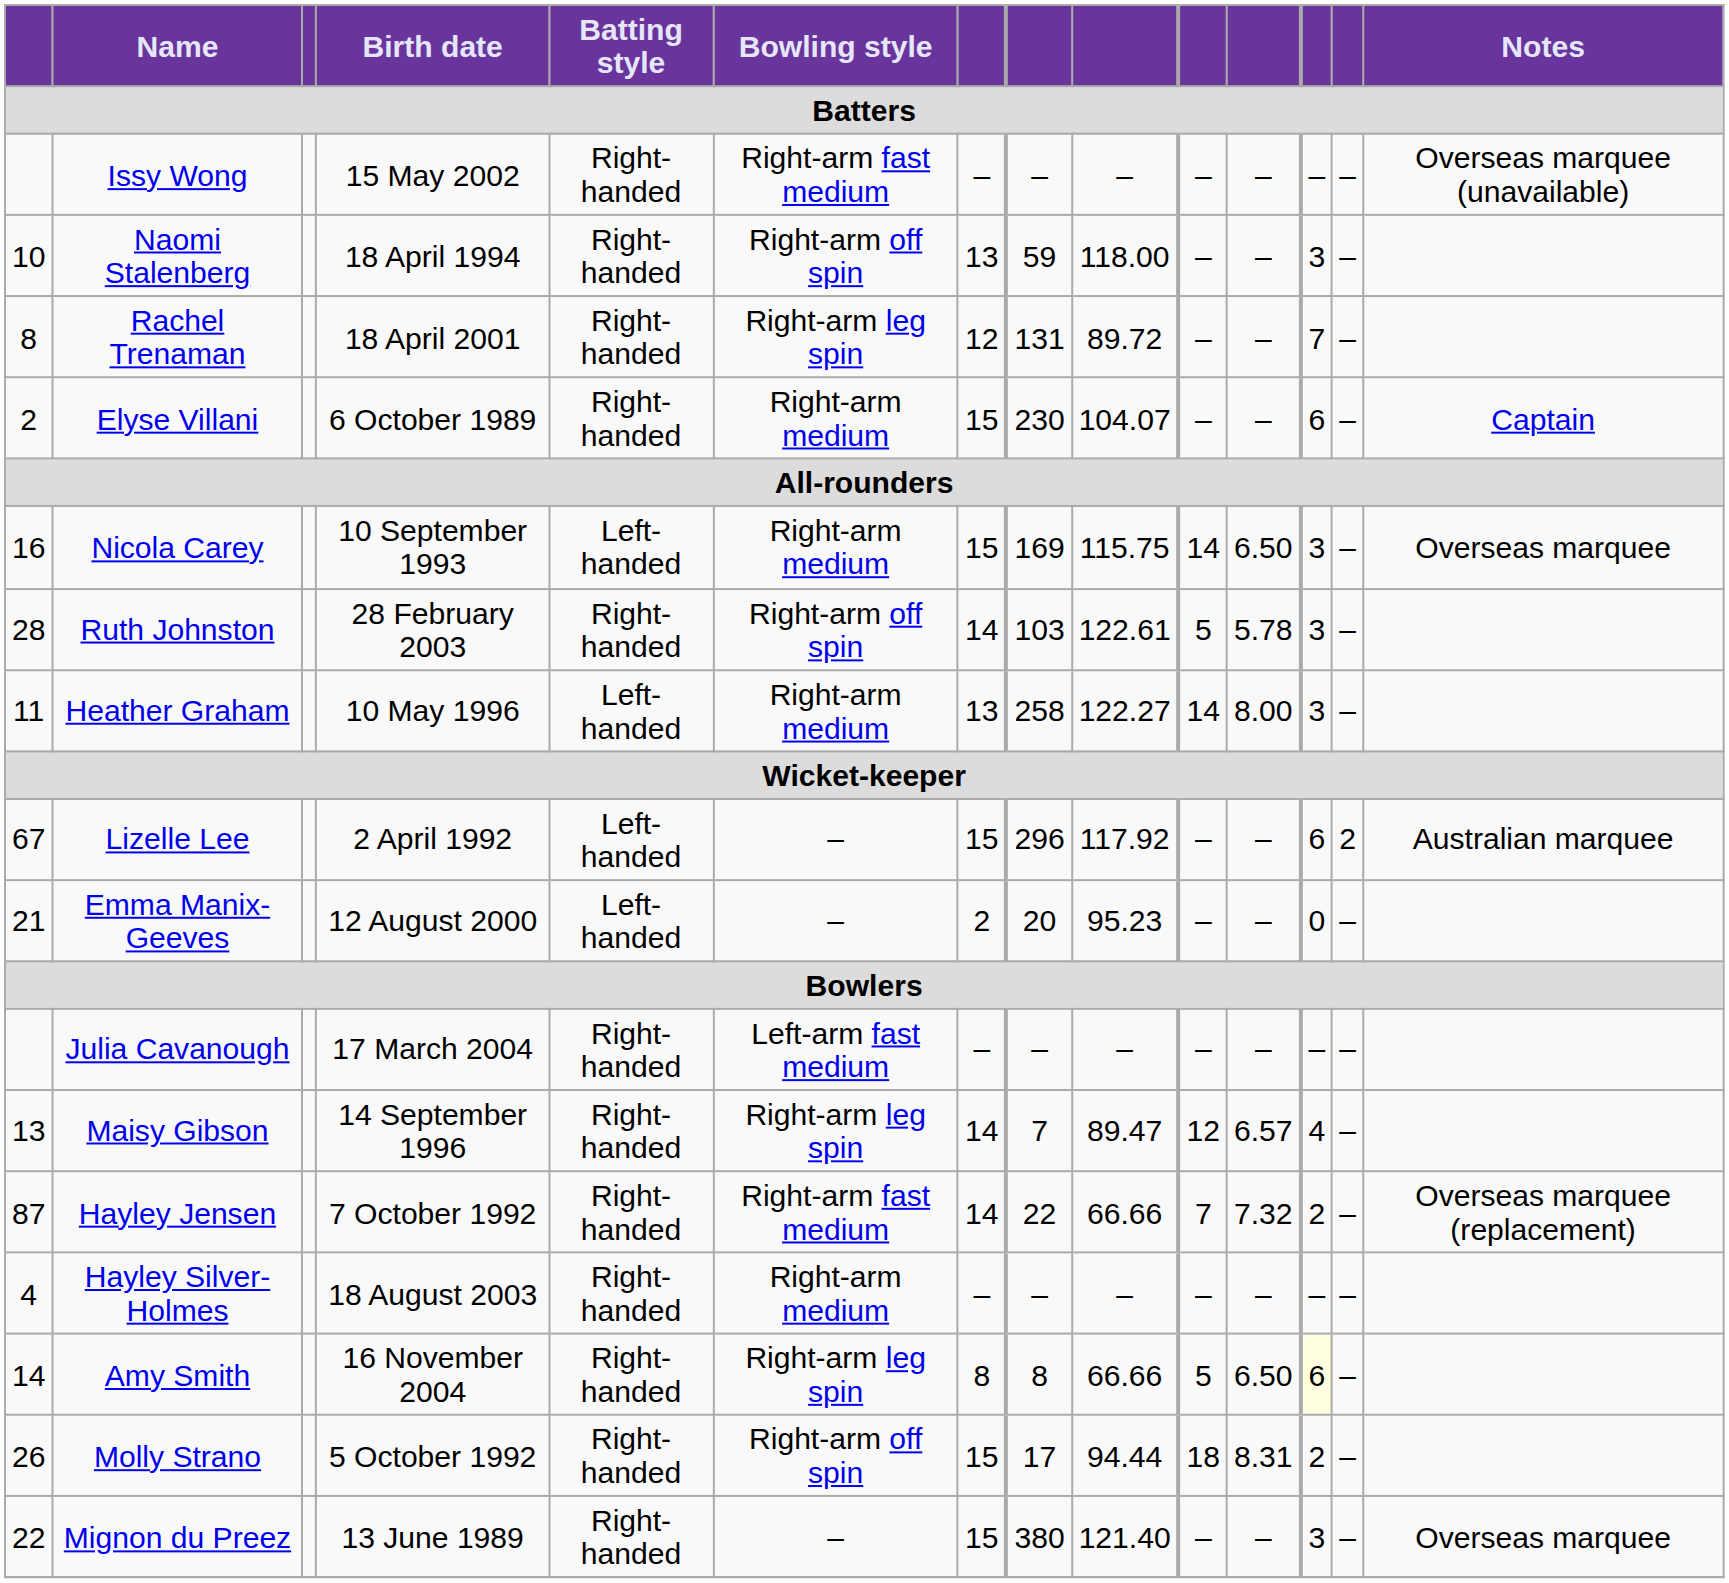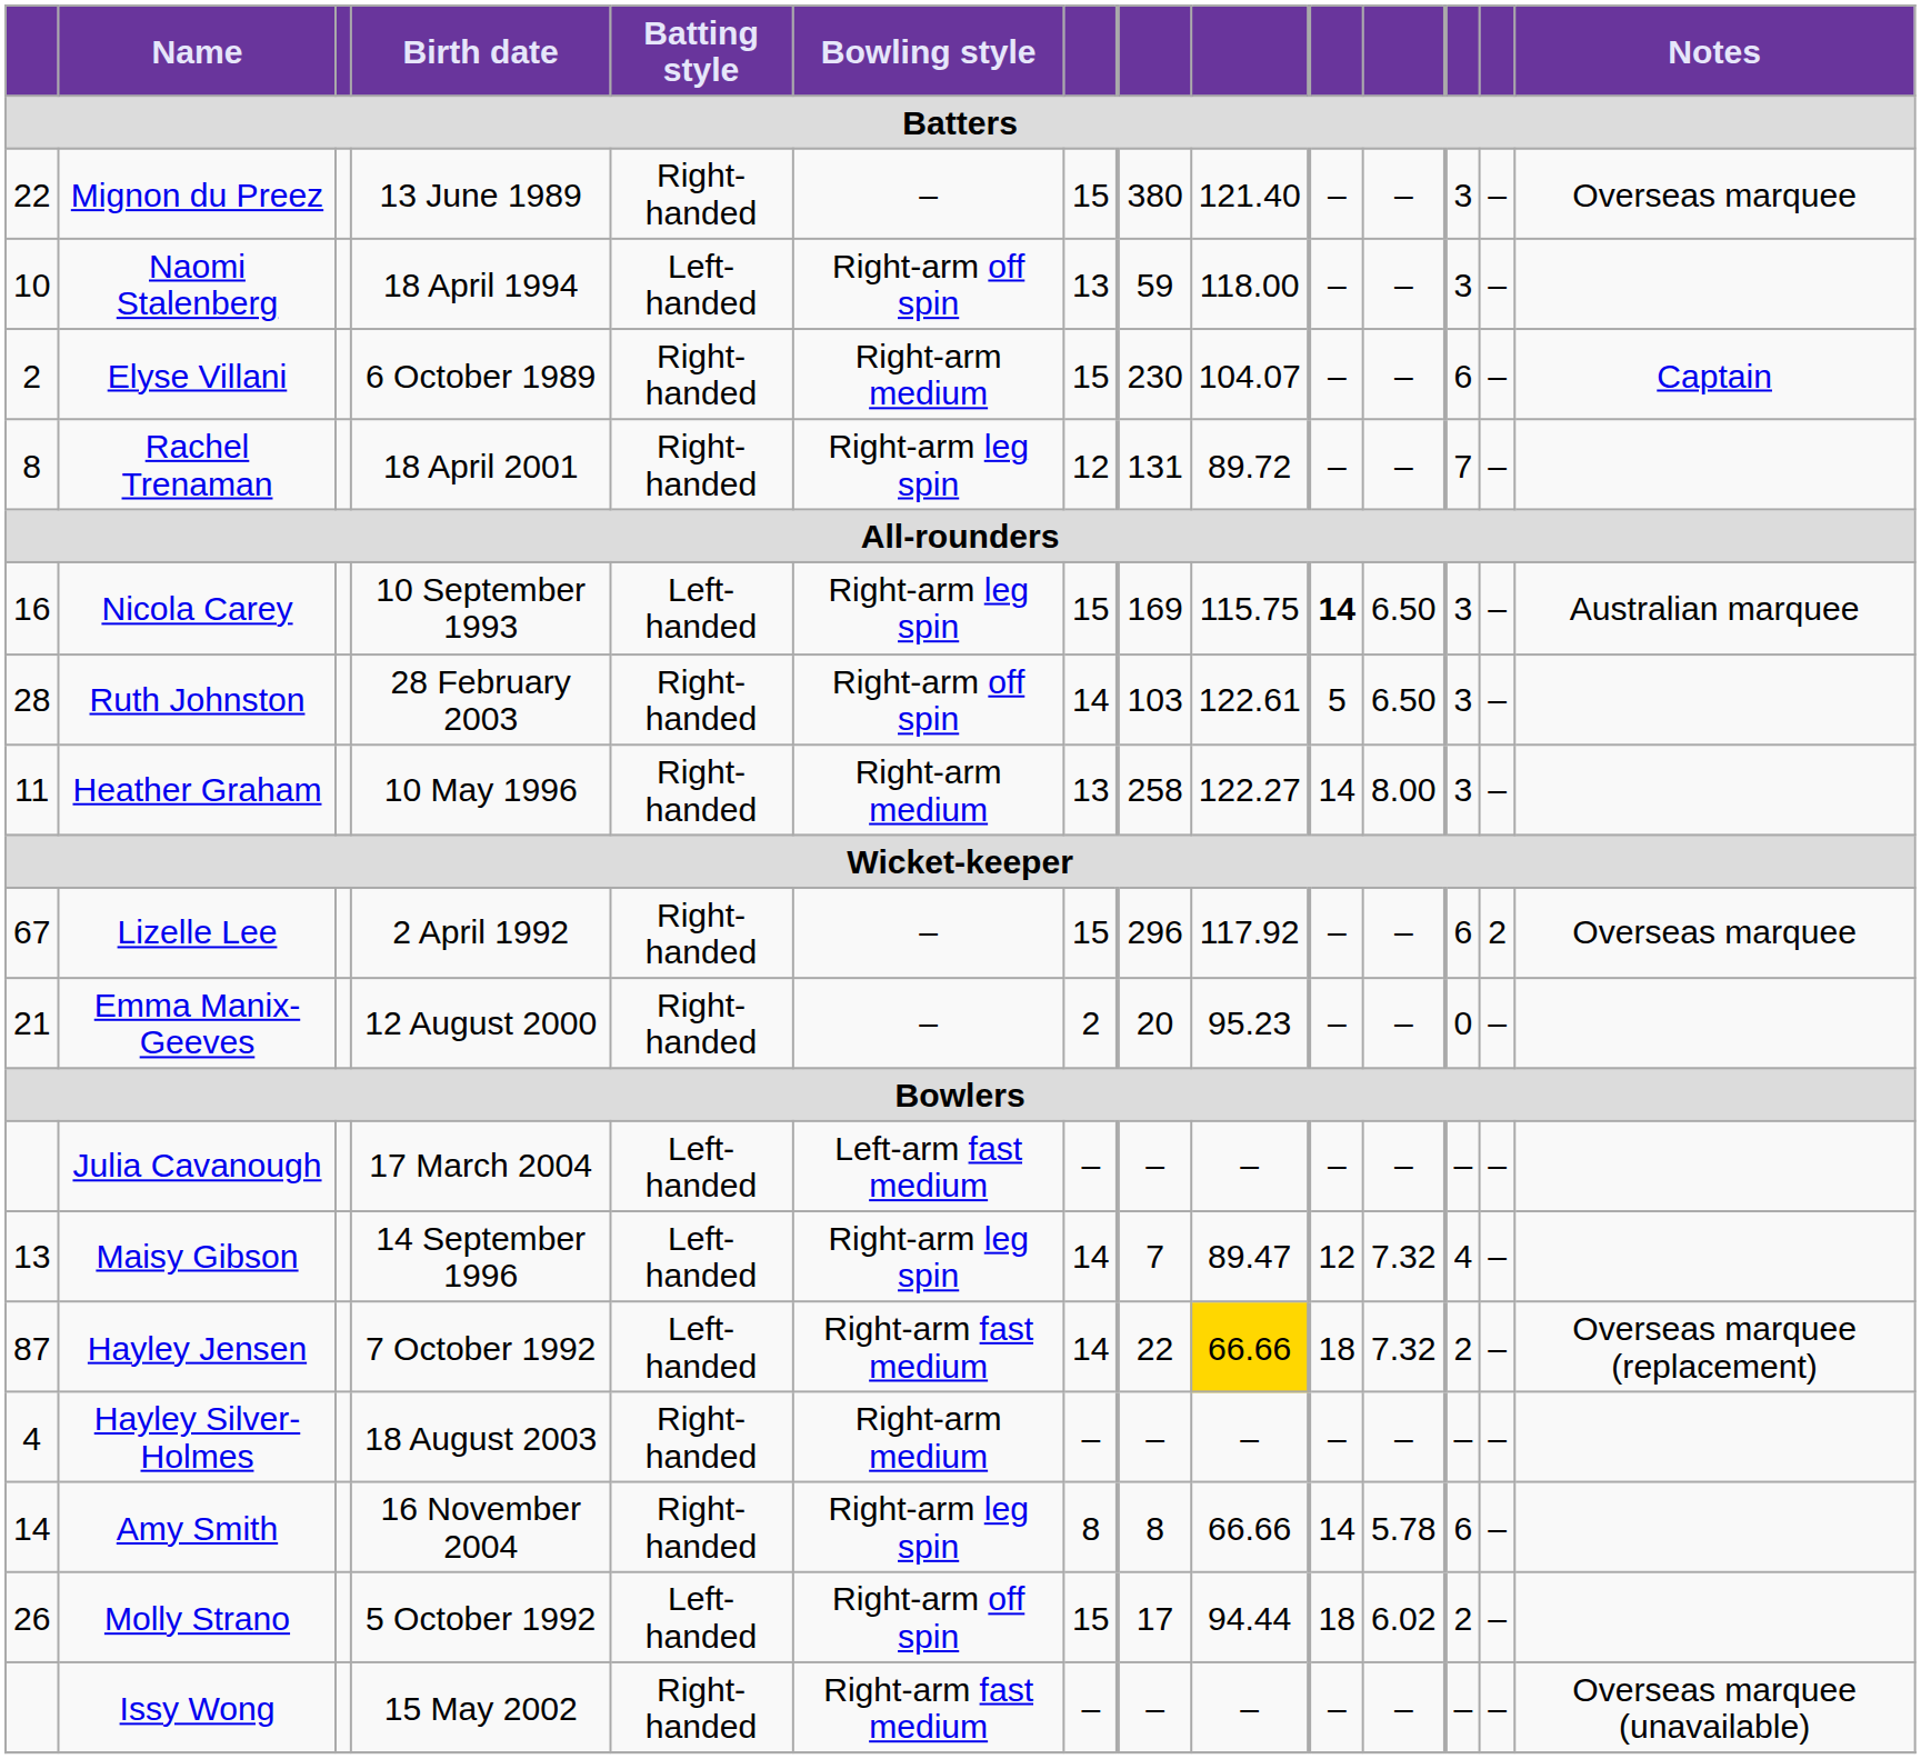rows swapped: Mignon du Preez <-> Issy Wong
Naomi Stalenberg | Batting style: Right-handed -> Left-handed
rows swapped: Rachel Trenaman <-> Elyse Villani
Nicola Carey | Bowling style: Right-arm medium -> Right-arm leg spin
Nicola Carey | column 10: normal -> bold
Nicola Carey | Notes: Overseas marquee -> Australian marquee
Ruth Johnston | column 11: 5.78 -> 6.50
Heather Graham | Batting style: Left-handed -> Right-handed
Lizelle Lee | Batting style: Left-handed -> Right-handed
Lizelle Lee | Notes: Australian marquee -> Overseas marquee
Emma Manix-Geeves | Batting style: Left-handed -> Right-handed
Julia Cavanough | Batting style: Right-handed -> Left-handed
Maisy Gibson | Batting style: Right-handed -> Left-handed
Maisy Gibson | column 11: 6.57 -> 7.32
Hayley Jensen | Batting style: Right-handed -> Left-handed
Hayley Jensen | column 9: no background -> gold background
Hayley Jensen | column 10: 7 -> 18
Amy Smith | column 10: 5 -> 14
Amy Smith | column 11: 6.50 -> 5.78
Amy Smith | column 12: lightyellow background -> no background
Molly Strano | Batting style: Right-handed -> Left-handed
Molly Strano | column 11: 8.31 -> 6.02
